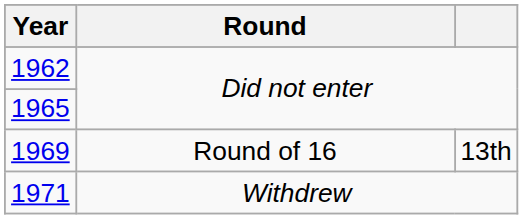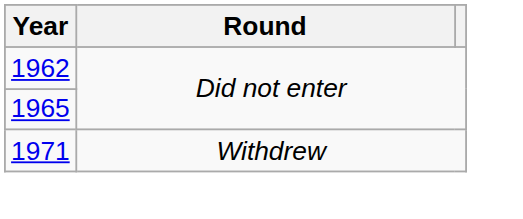- row: 1969 | Round of 16 | 13th
